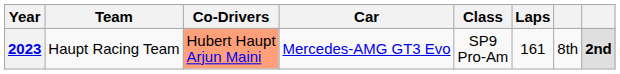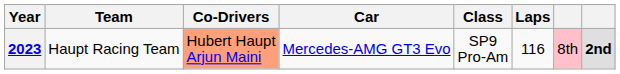2023 | Laps: 161 -> 116
2023 | column 7: no background -> pink background
